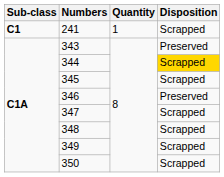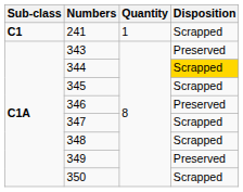349 | Disposition: Scrapped -> Preserved
